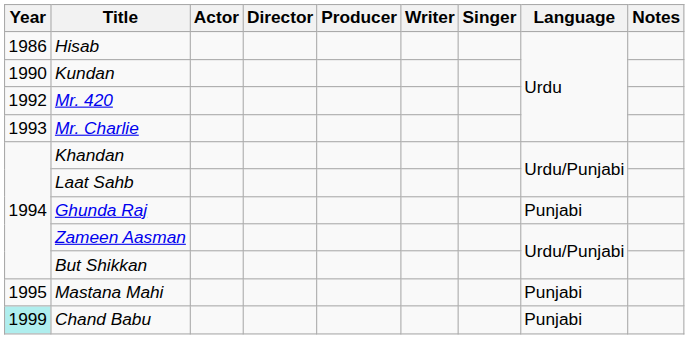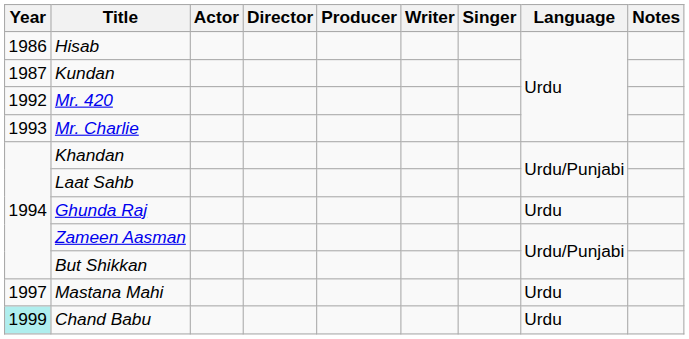Kundan | Year: 1990 -> 1987
Ghunda Raj | Language: Punjabi -> Urdu
Mastana Mahi | Year: 1995 -> 1997
Mastana Mahi | Language: Punjabi -> Urdu
Chand Babu | Language: Punjabi -> Urdu
